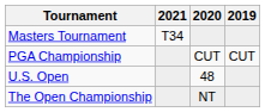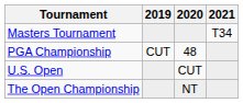columns swapped: 2019 <-> 2021
PGA Championship | 2020: CUT -> 48
U.S. Open | 2020: 48 -> CUT
